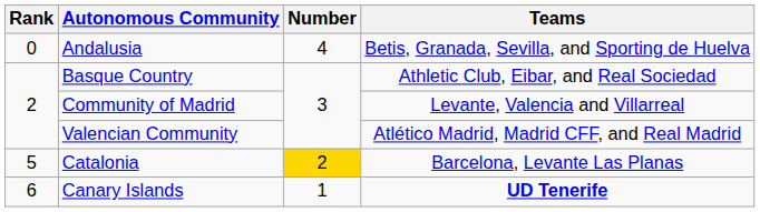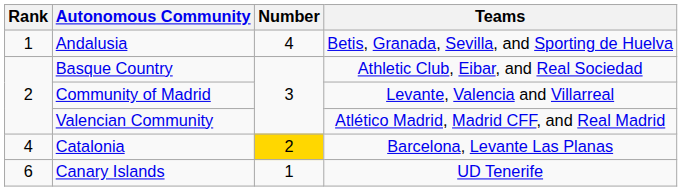Andalusia | Rank: 0 -> 1
Catalonia | Rank: 5 -> 4
Canary Islands | Teams: bold -> normal
